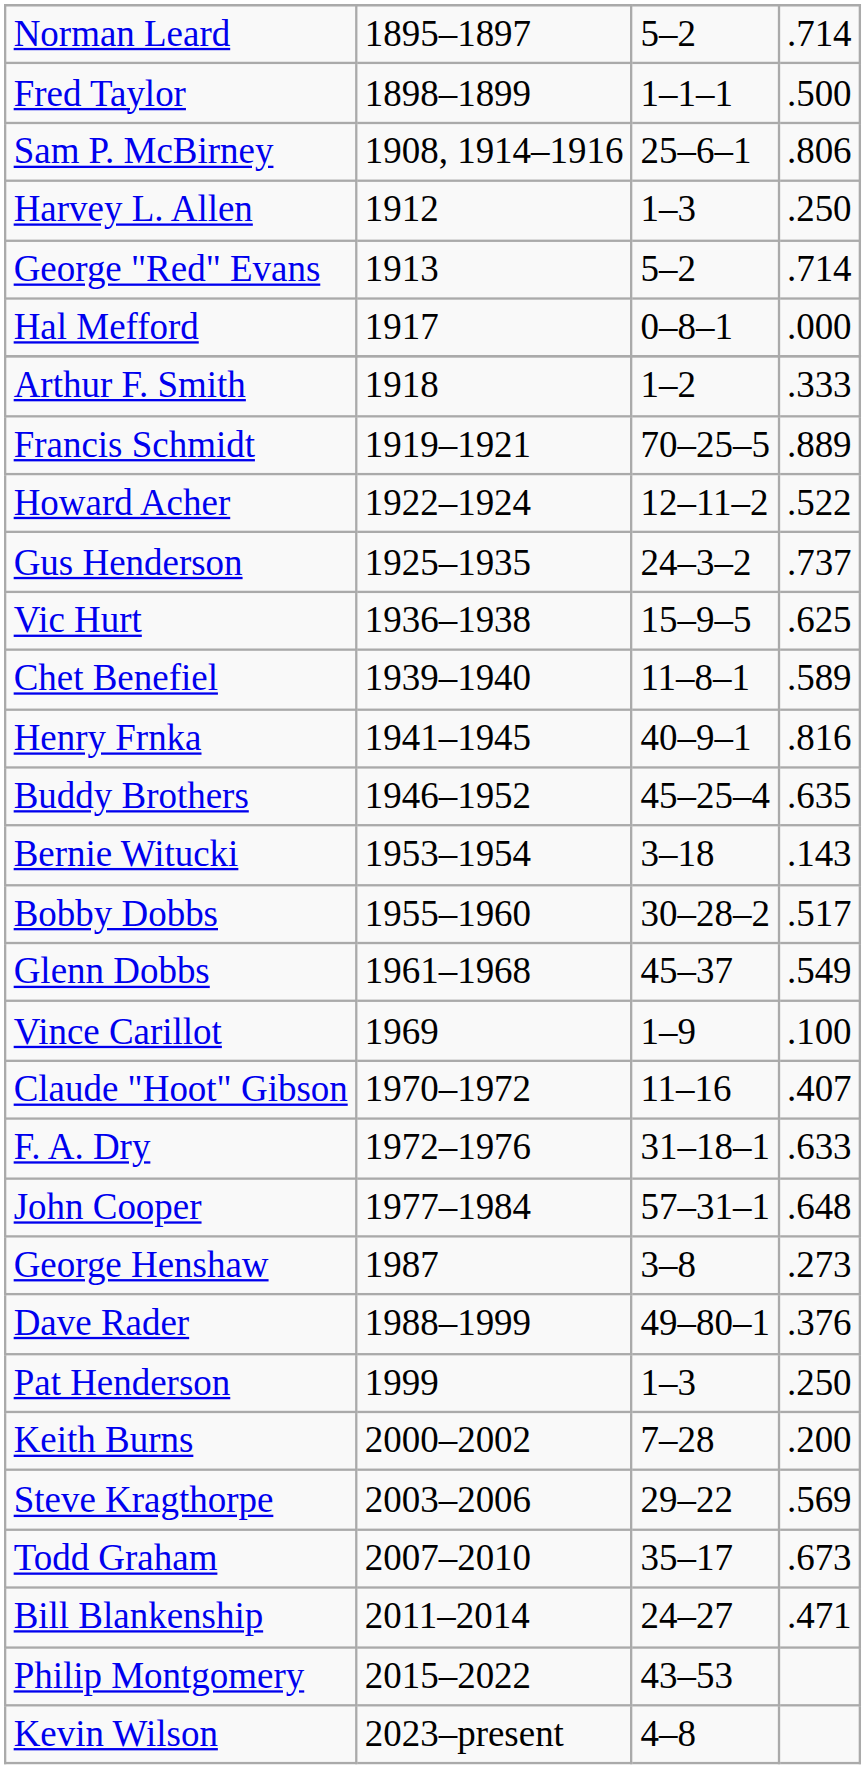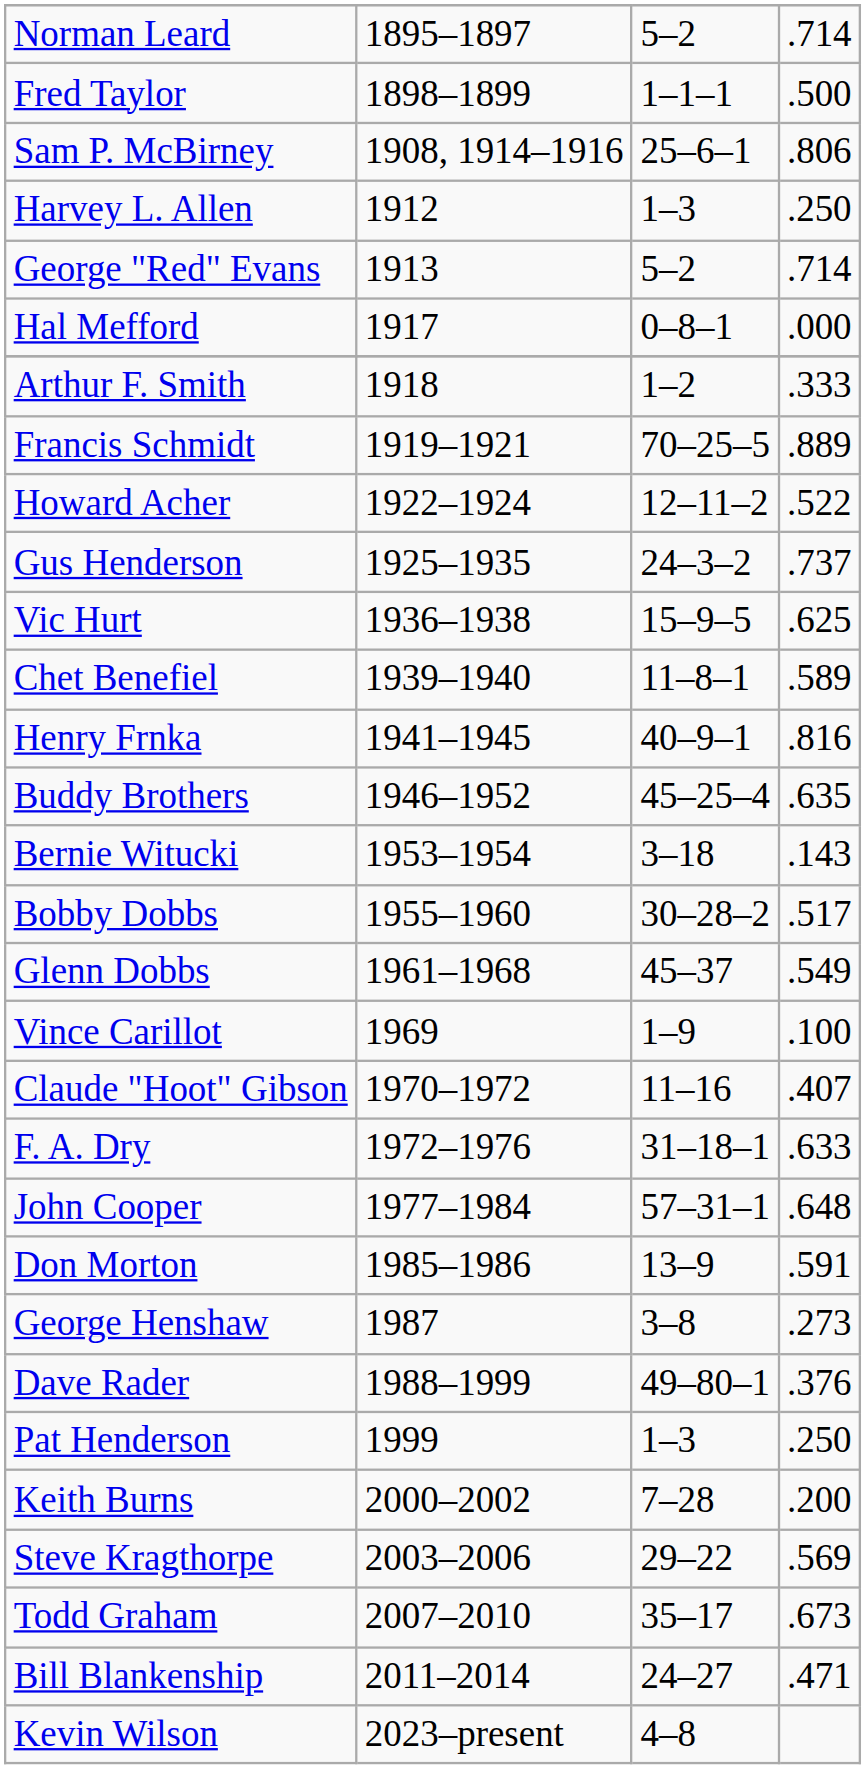+ row: Don Morton | 1985–1986 | 13–9 | .591
- row: Philip Montgomery | 2015–2022 | 43–53
